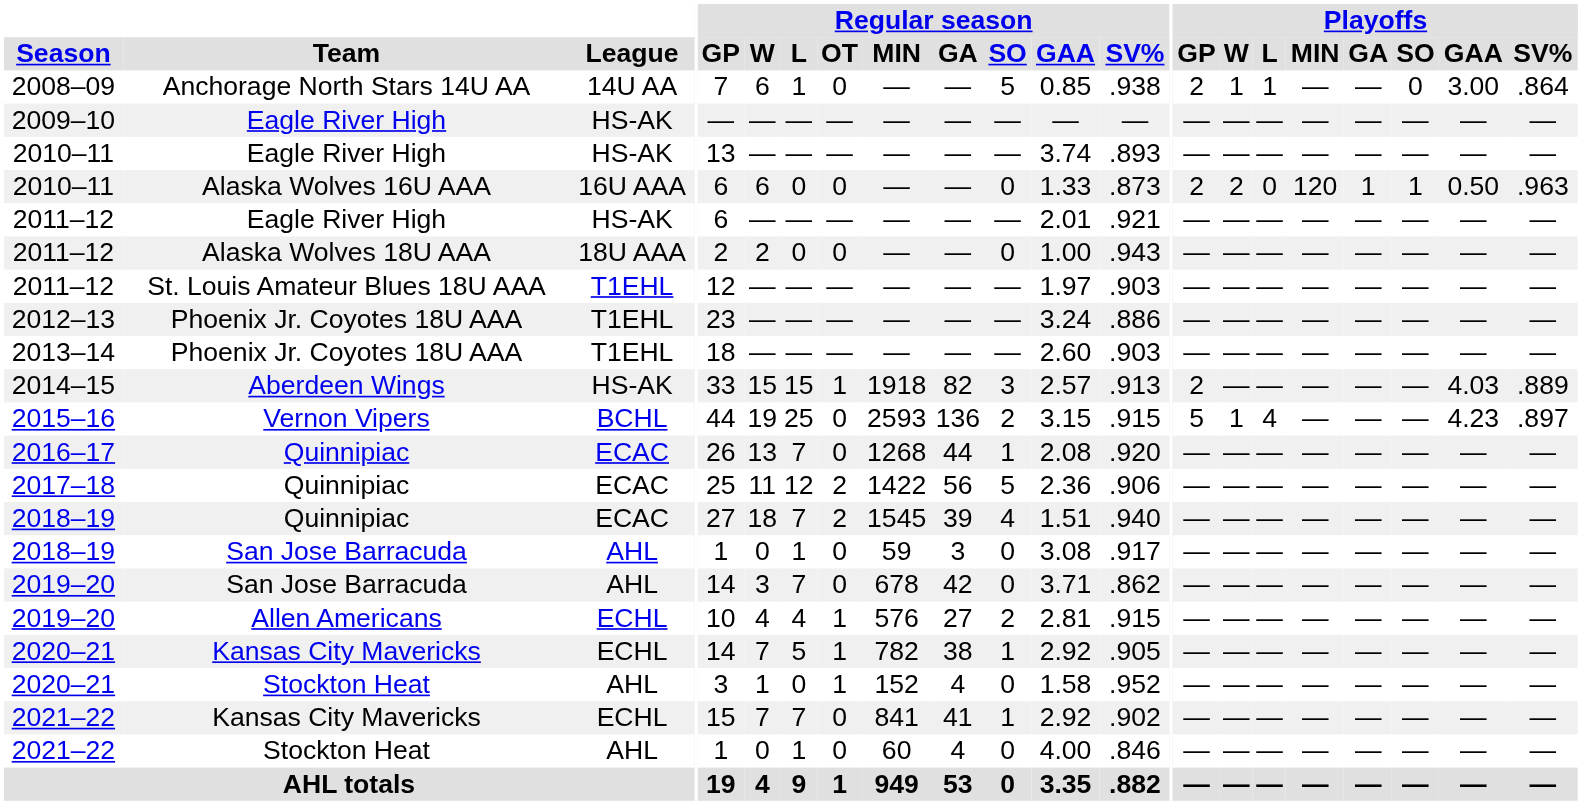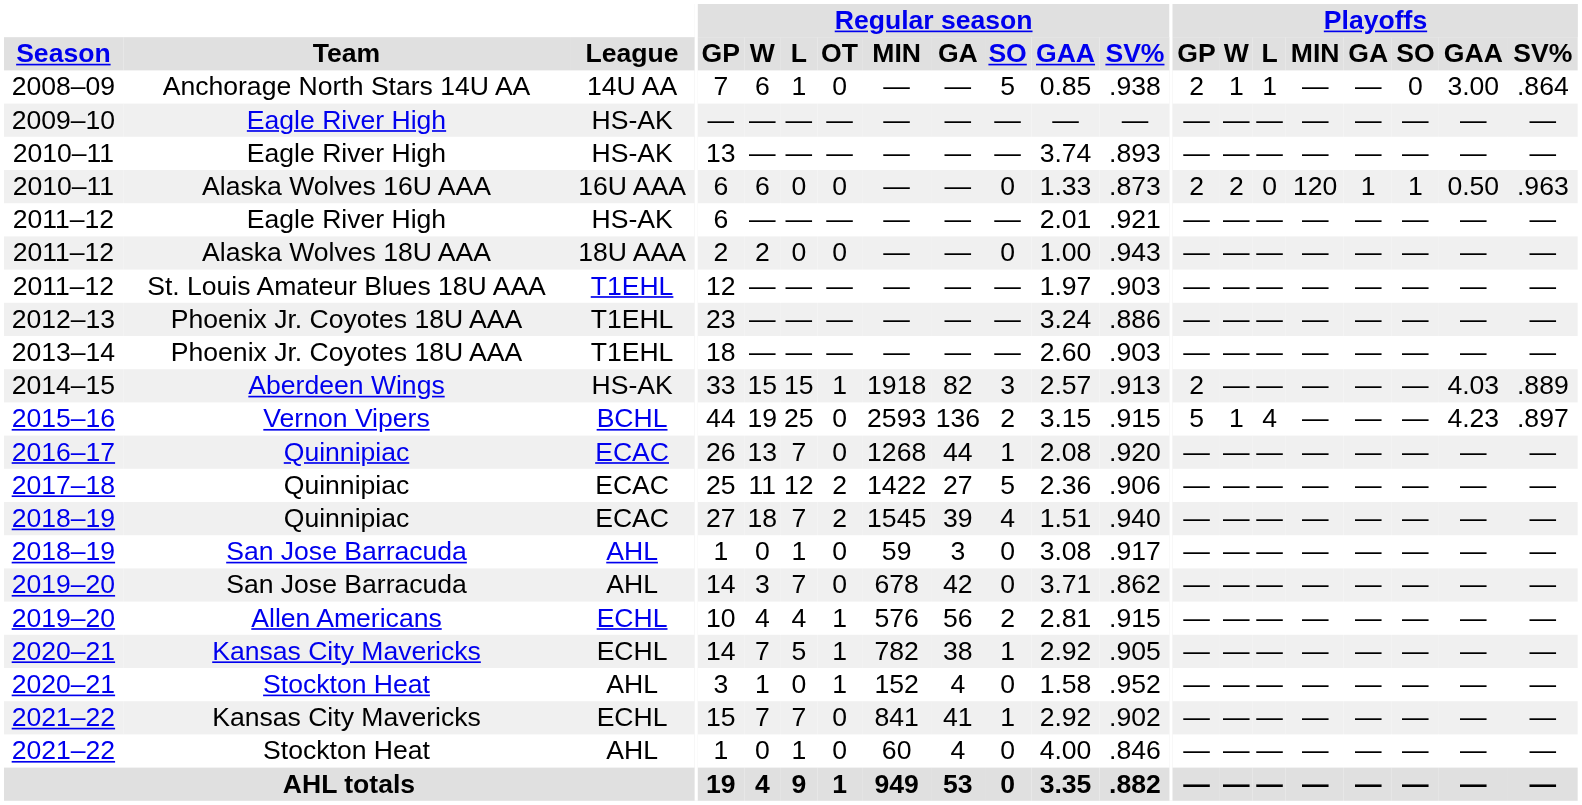2017–18 | Regular season / GA: 56 -> 27
2019–20 / Allen Americans | Regular season / GA: 27 -> 56
